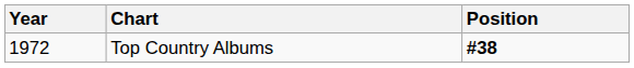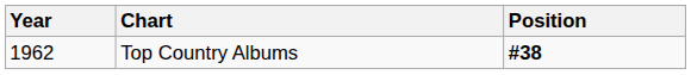Top Country Albums | Year: 1972 -> 1962
